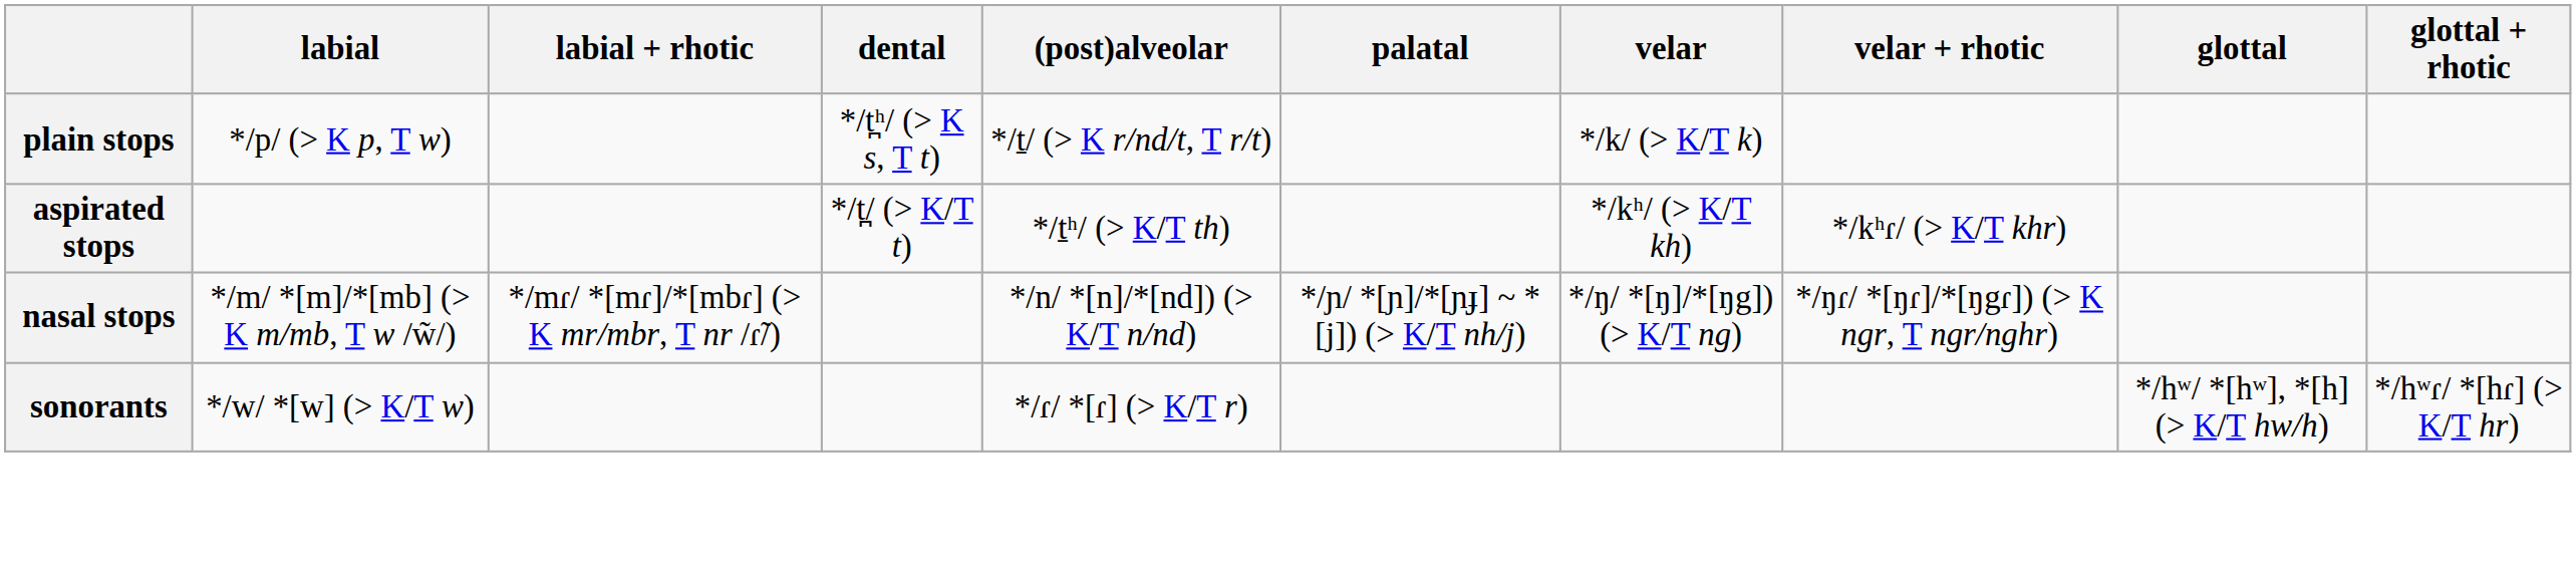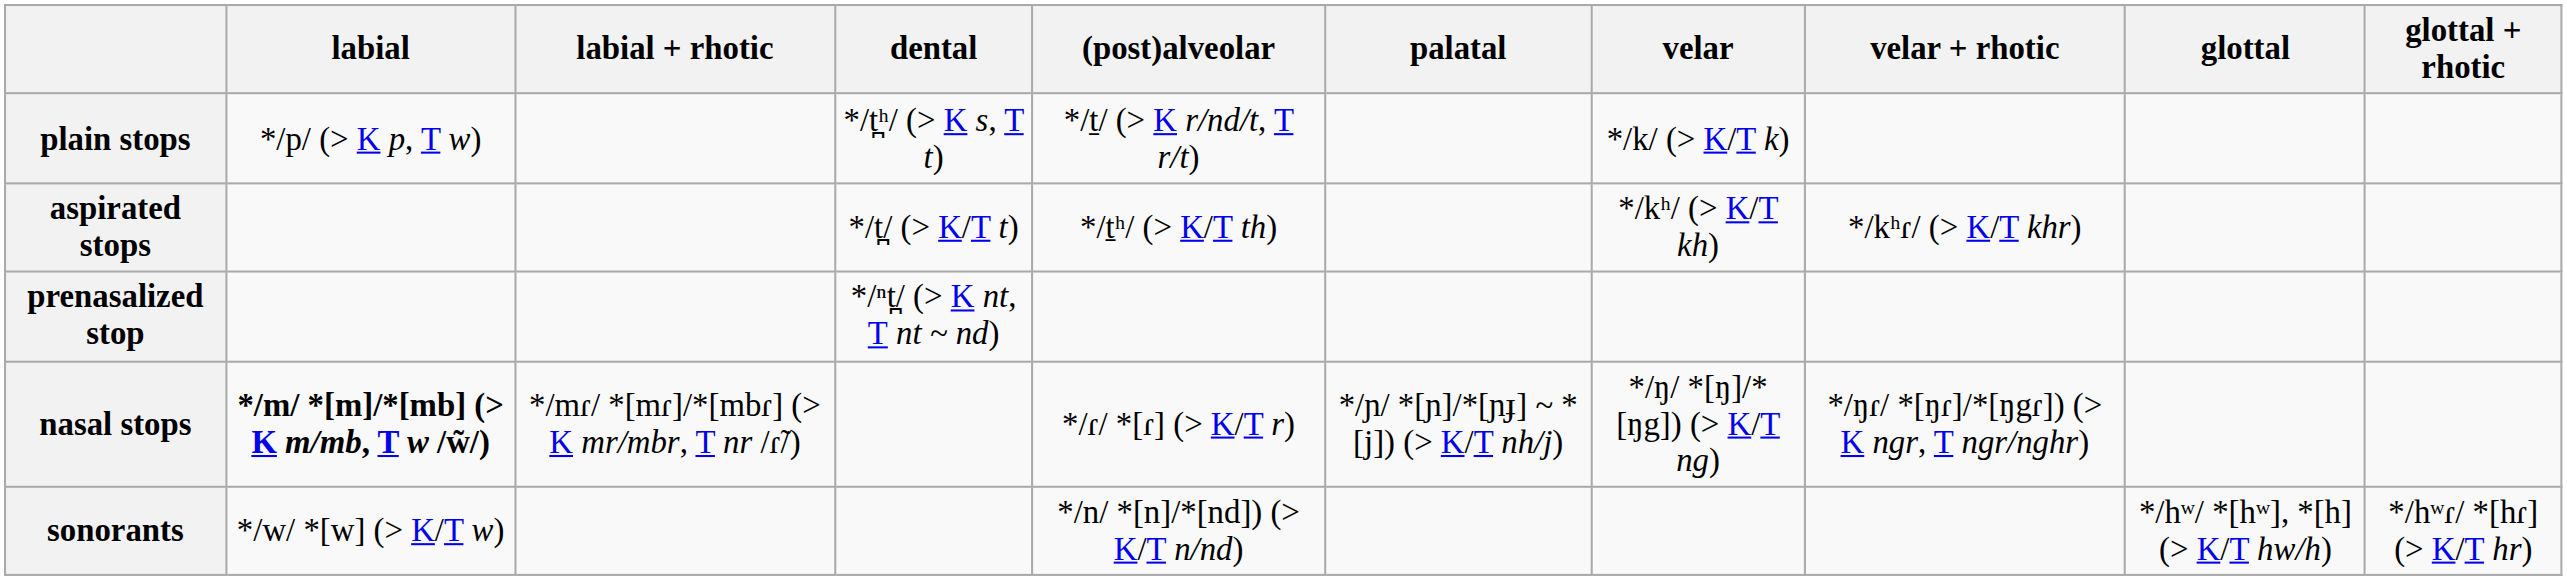+ row: prenasalized stop | */ⁿt̪/ (> K nt, T nt ~ nd)
nasal stops | labial: normal -> bold
nasal stops | (post)alveolar: */n/ *[n]/*[nd]) (> K/T n/nd) -> */ɾ/ *[ɾ] (> K/T r)
sonorants | (post)alveolar: */ɾ/ *[ɾ] (> K/T r) -> */n/ *[n]/*[nd]) (> K/T n/nd)
